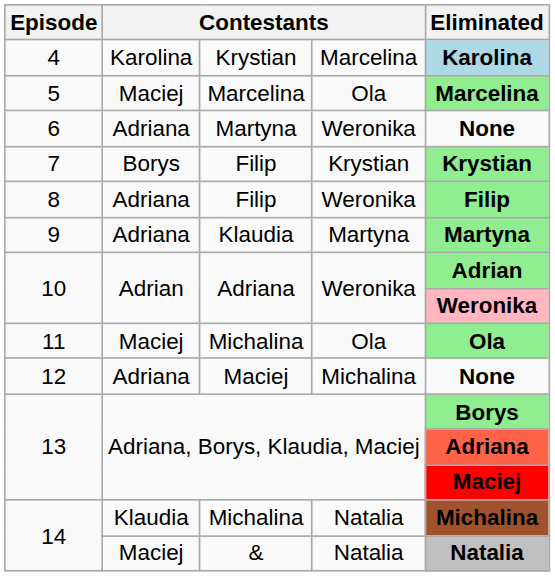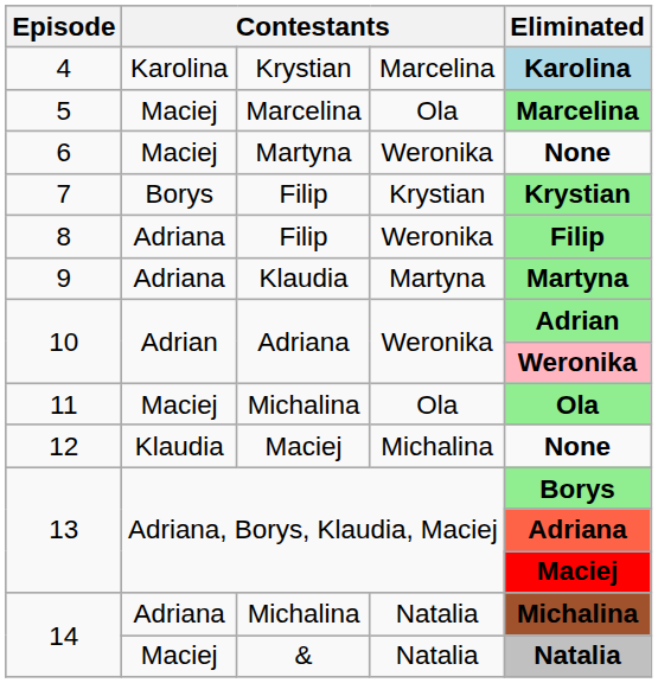6 | column 2: Adriana -> Maciej
12 | column 2: Adriana -> Klaudia
14 / Michalina | column 2: Klaudia -> Adriana
